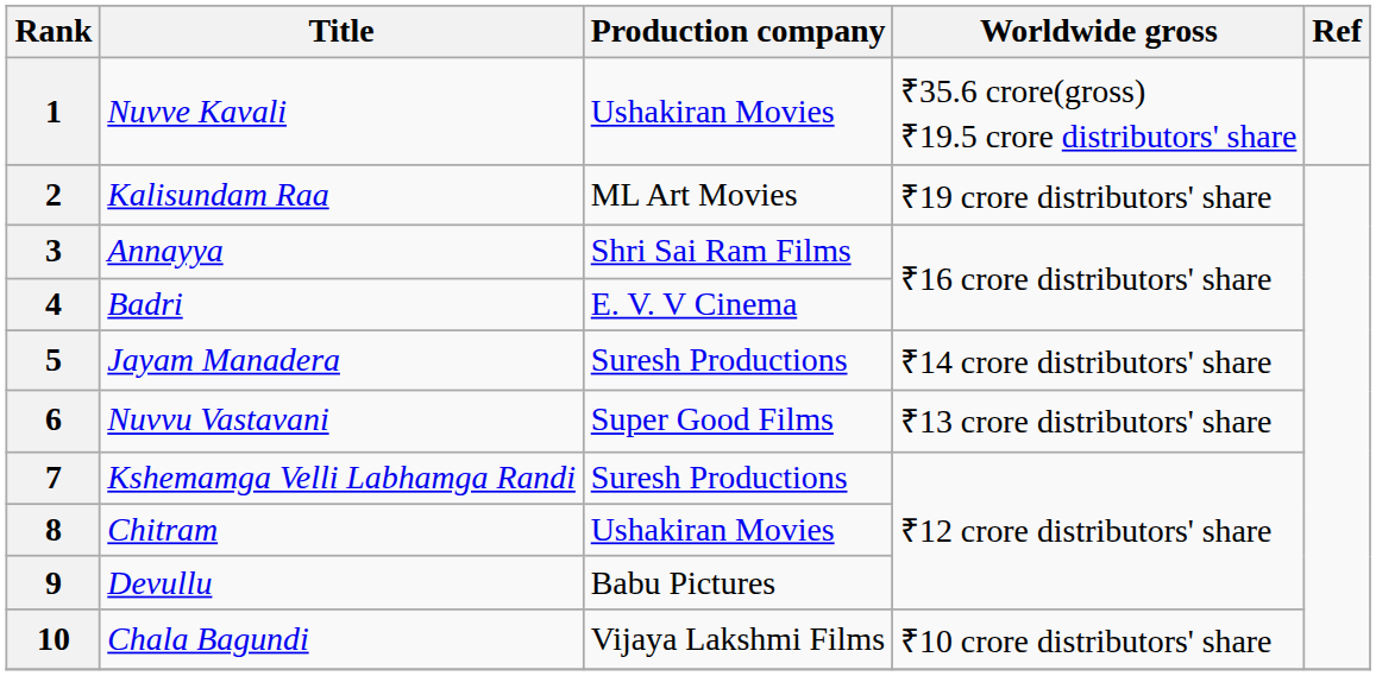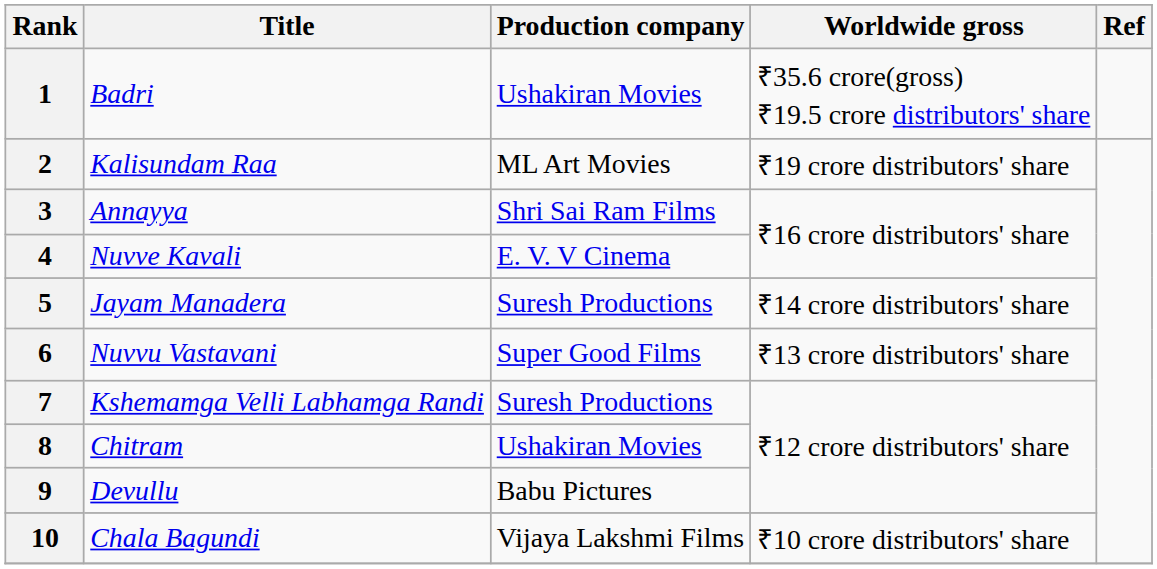1 | Title: Nuvve Kavali -> Badri
4 | Title: Badri -> Nuvve Kavali
